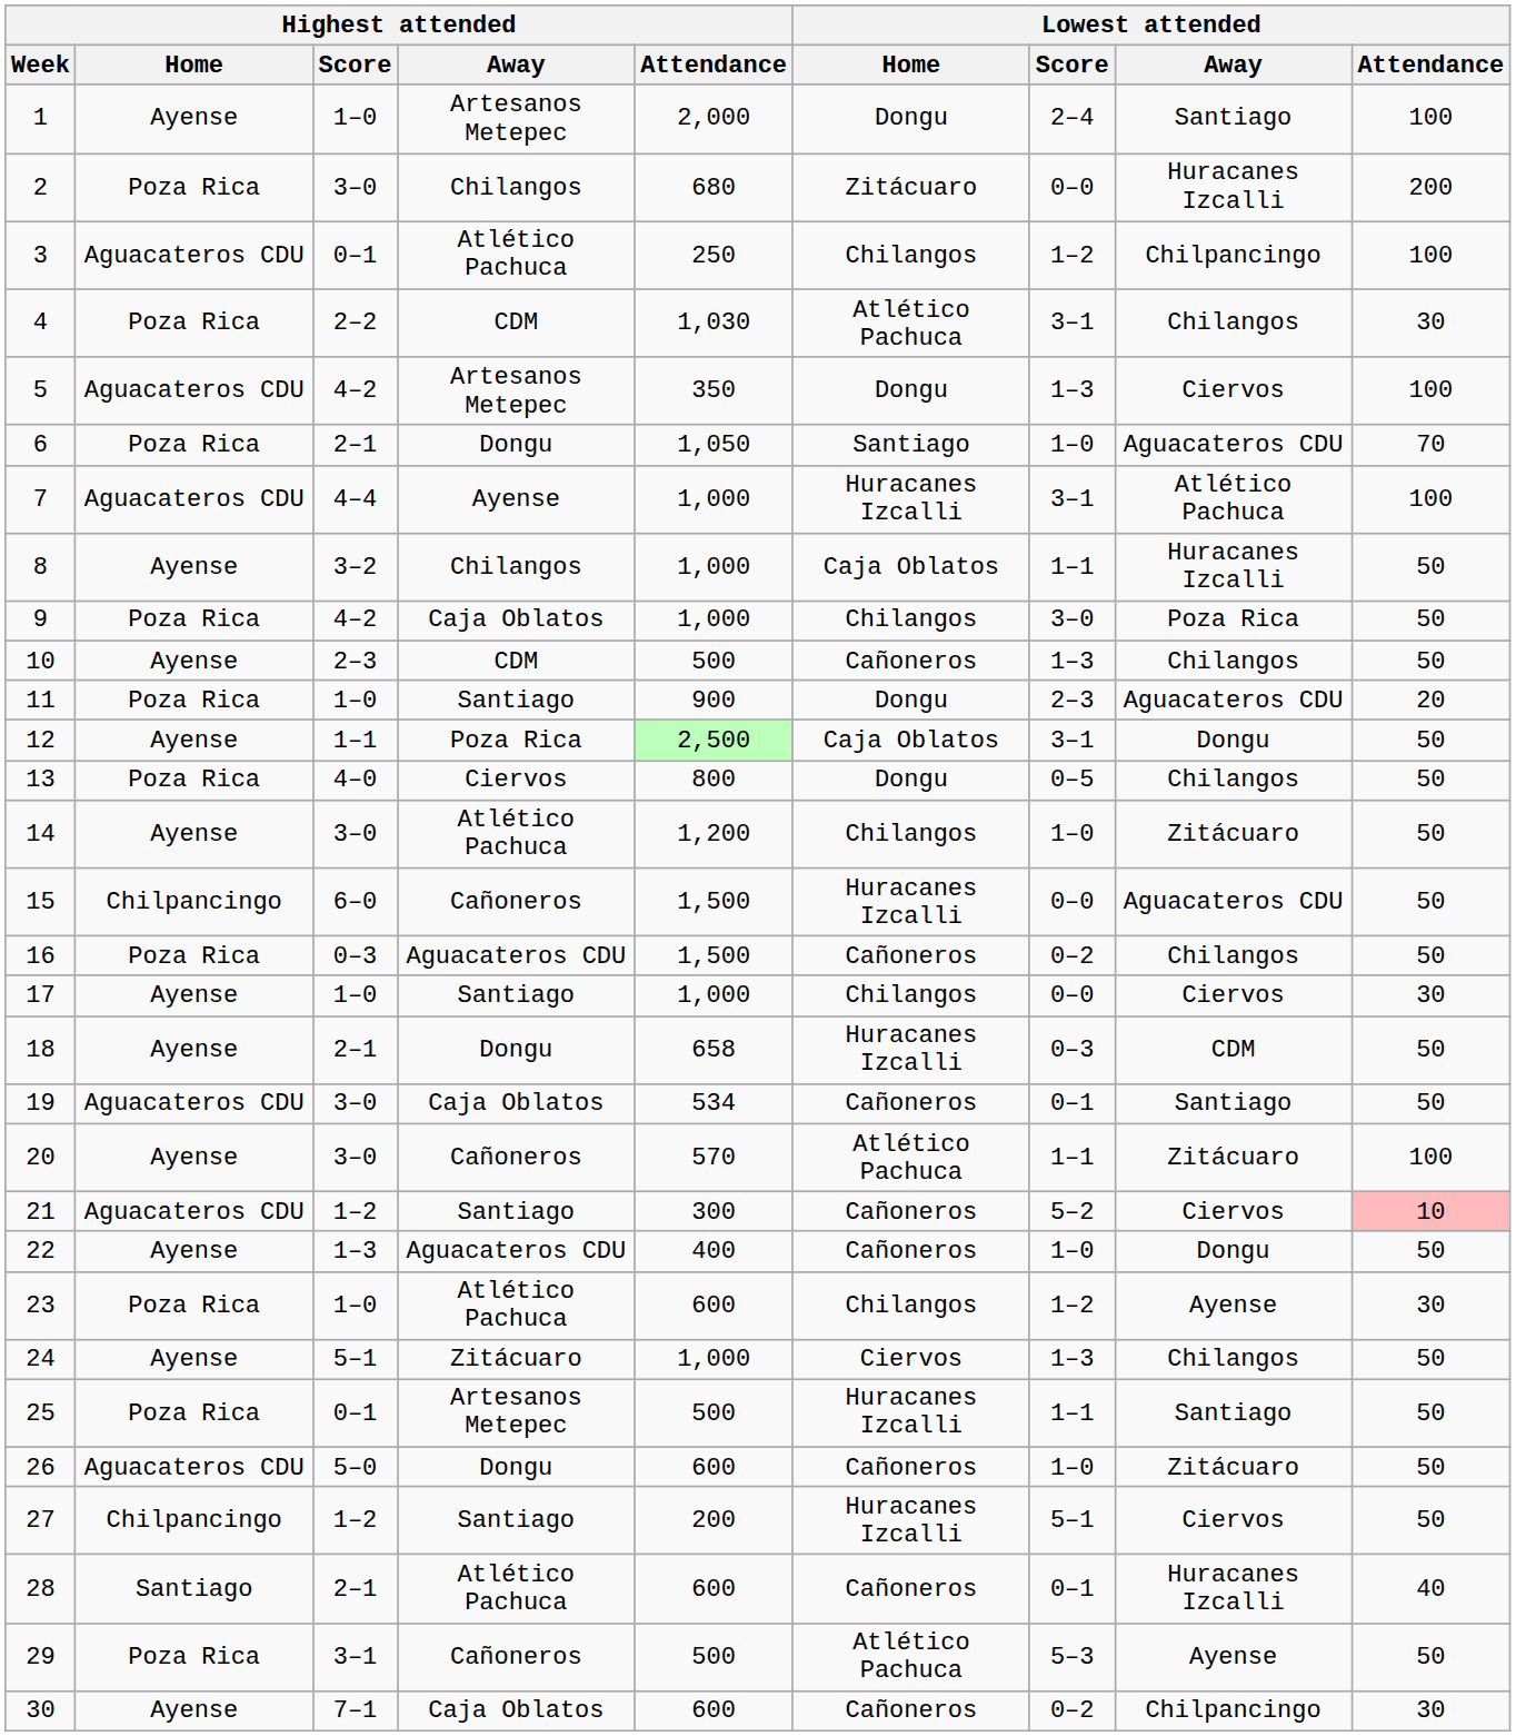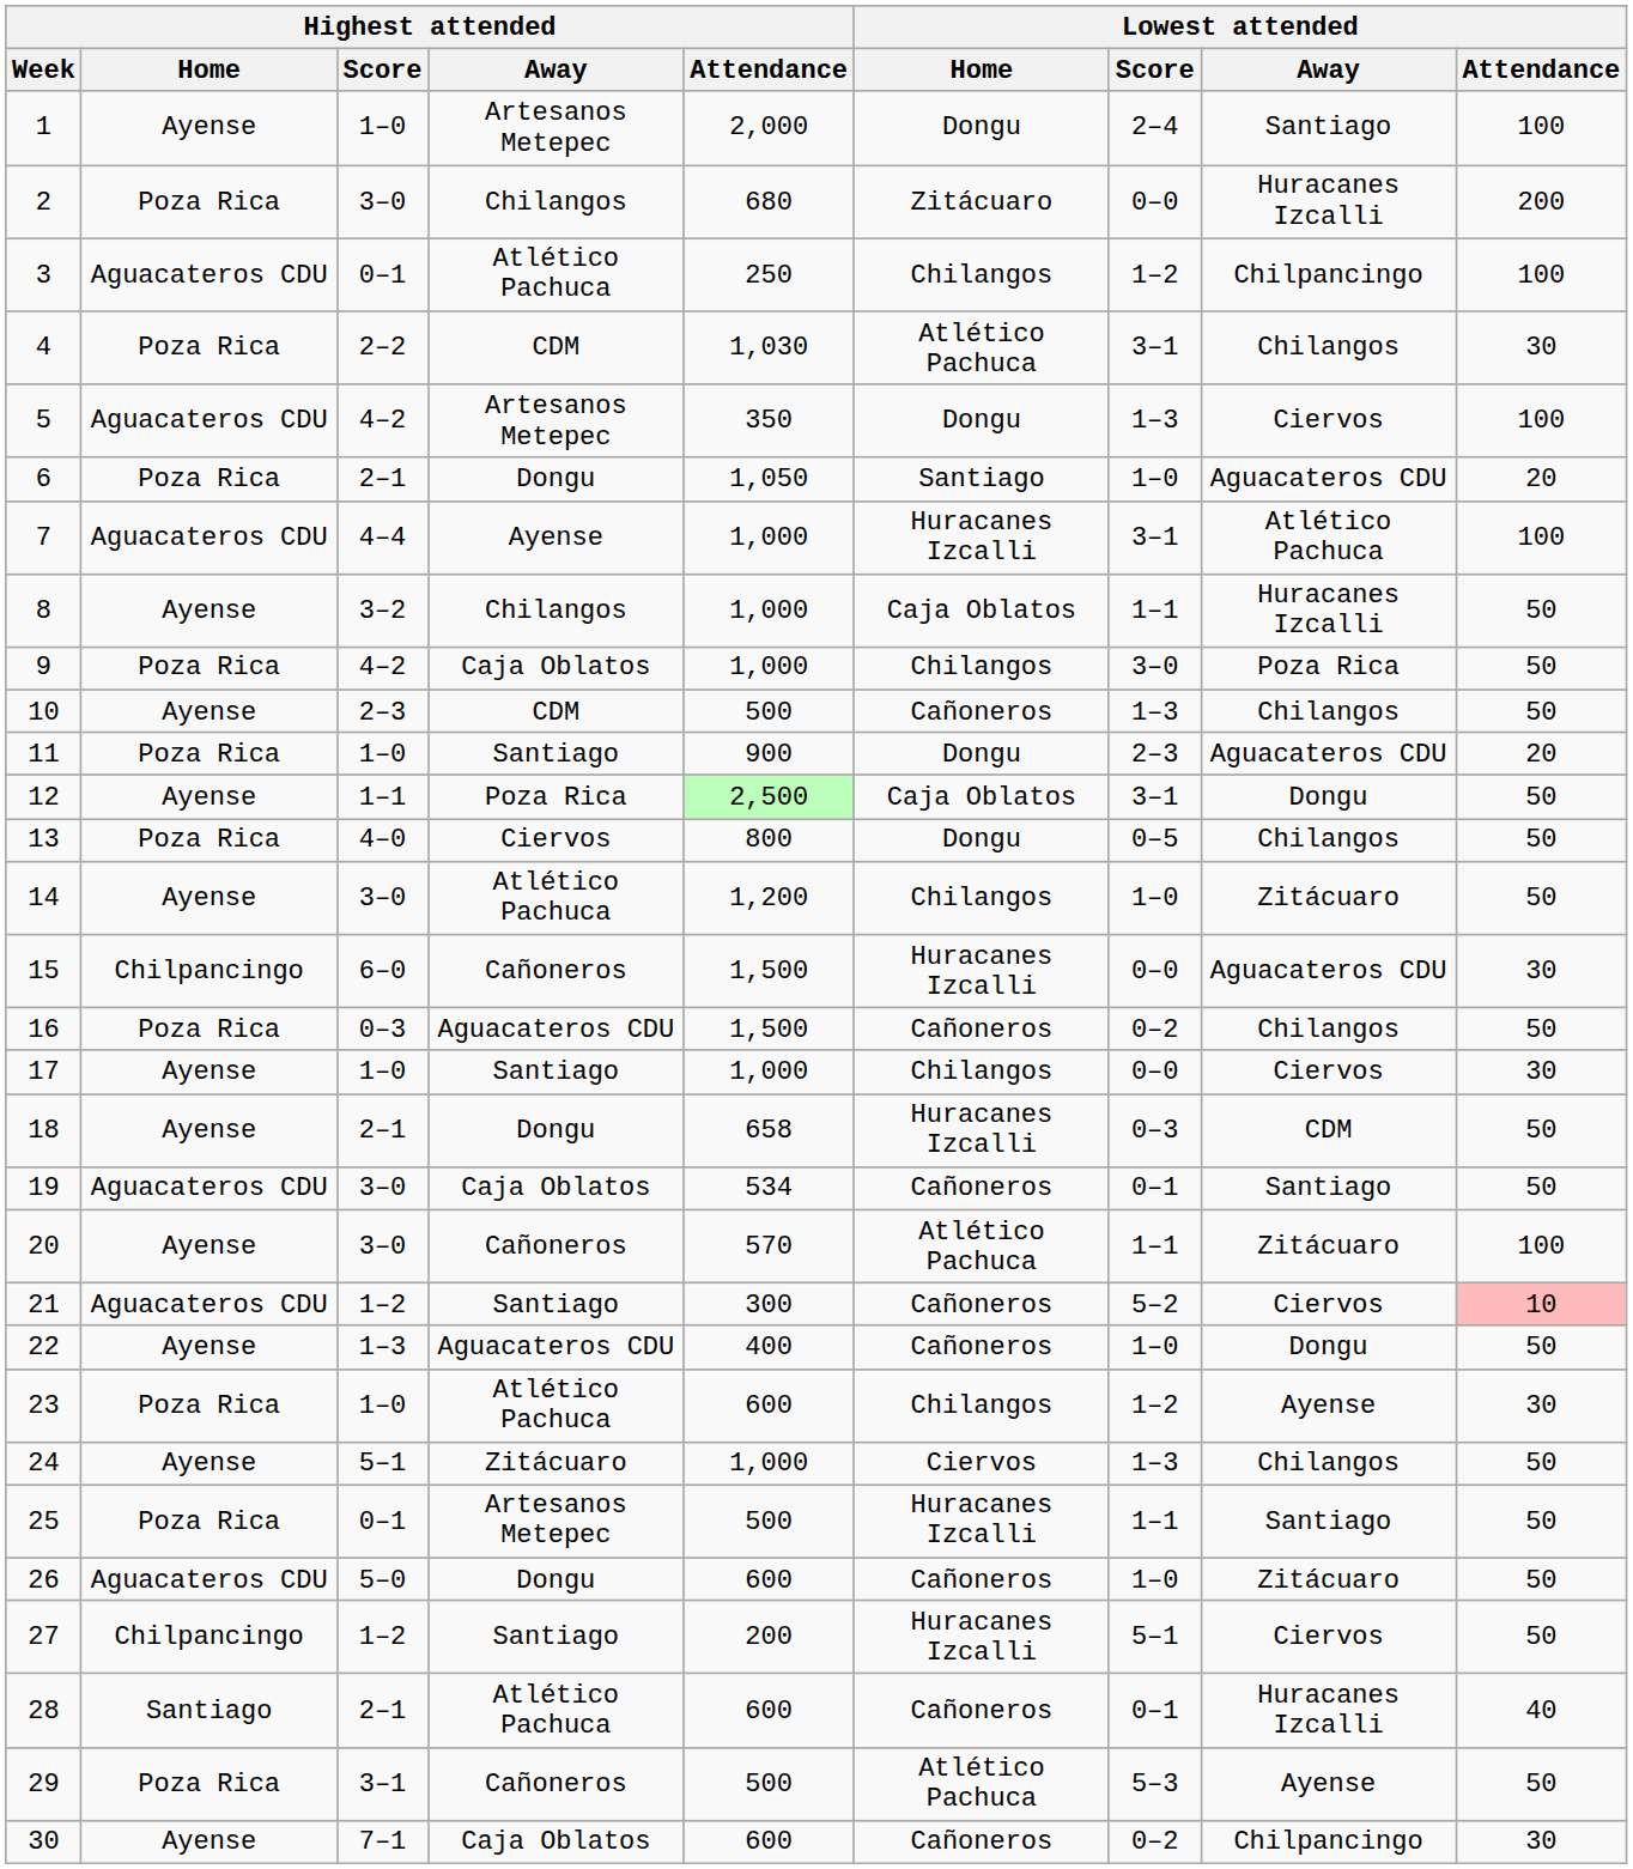6 | Lowest attended / Attendance: 70 -> 20
15 | Lowest attended / Attendance: 50 -> 30
